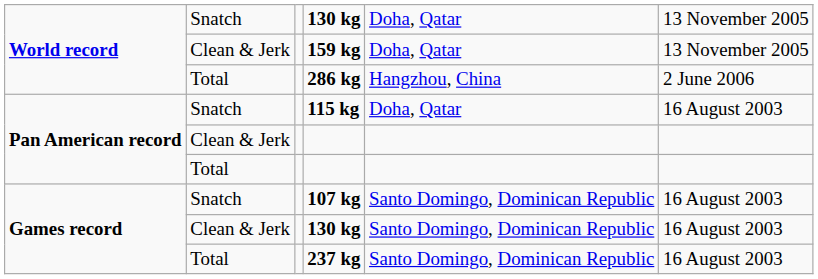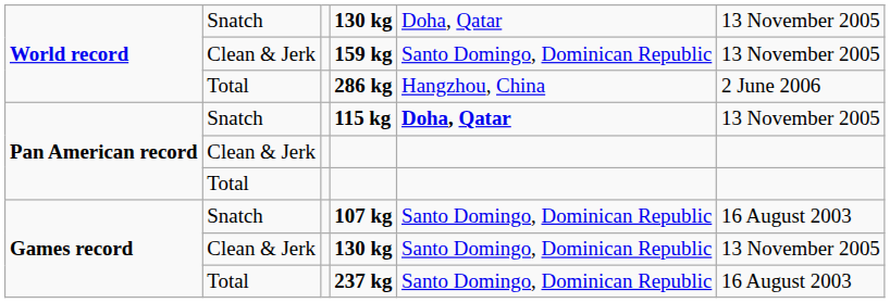159 kg | column 5: Doha, Qatar -> Santo Domingo, Dominican Republic
115 kg | column 5: normal -> bold
115 kg | column 6: 16 August 2003 -> 13 November 2005
Clean & Jerk / 130 kg | column 6: 16 August 2003 -> 13 November 2005
